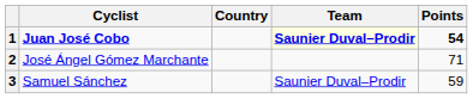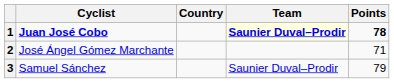1 | Points: 54 -> 78
3 | Points: 59 -> 79
